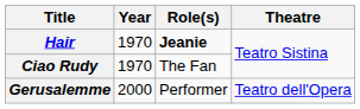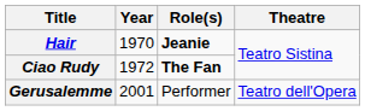Ciao Rudy | Year: 1970 -> 1972
Ciao Rudy | Role(s): normal -> bold
Gerusalemme | Year: 2000 -> 2001
